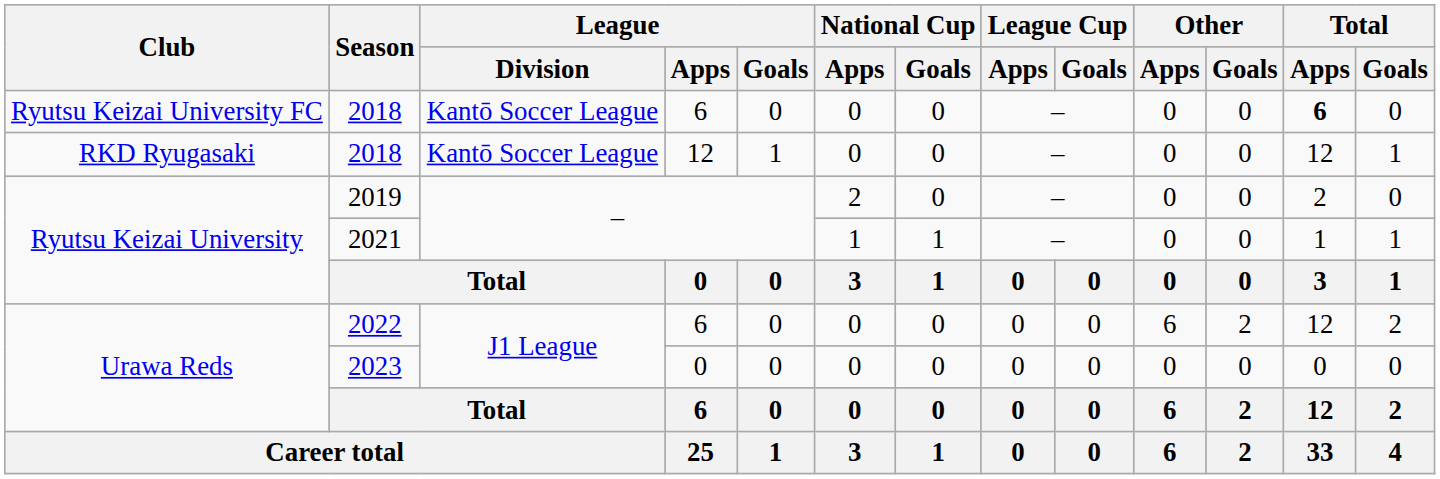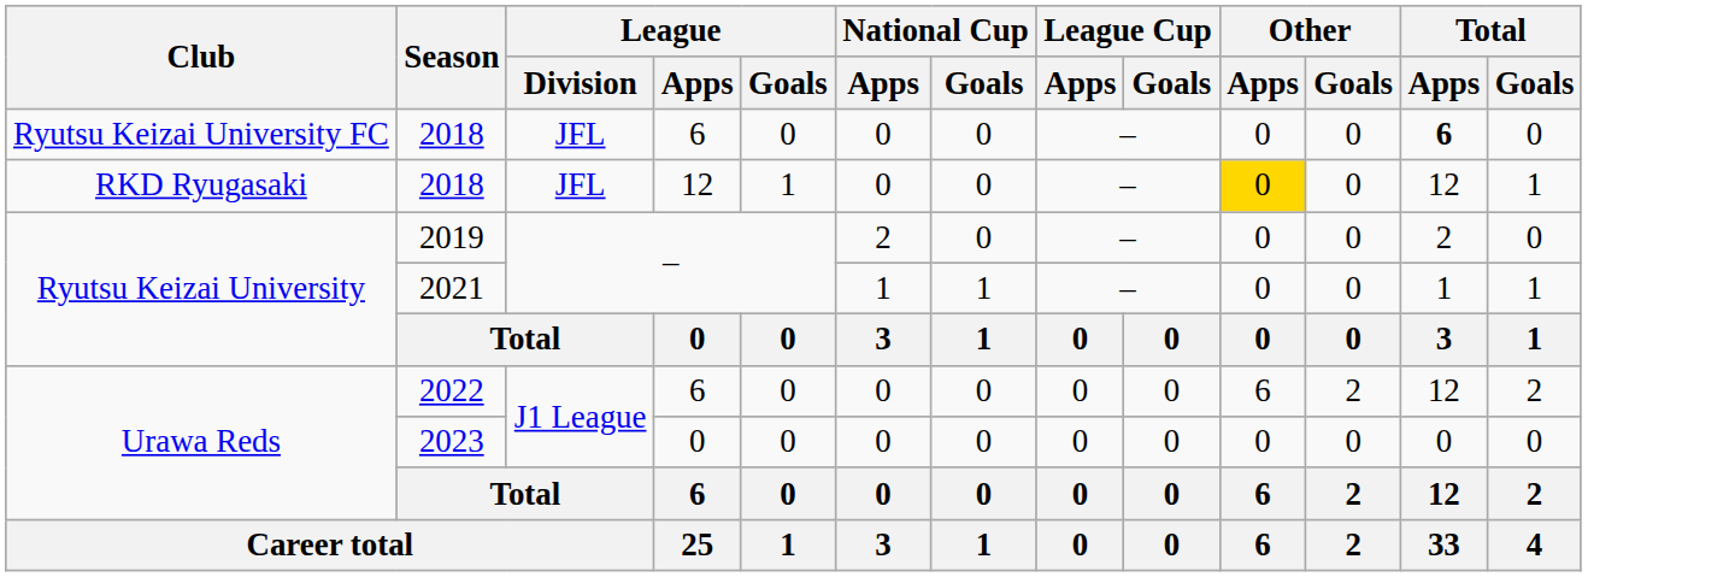Ryutsu Keizai University FC / 2018 | League / Division: Kantō Soccer League -> JFL
RKD Ryugasaki / 2018 | League / Division: Kantō Soccer League -> JFL
RKD Ryugasaki / 2018 | Other / Apps: no background -> gold background
